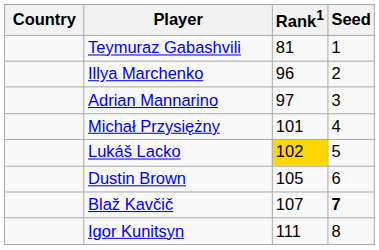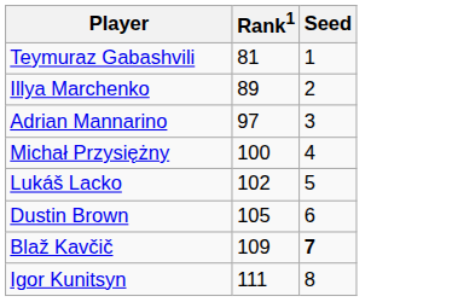- column: Country
Illya Marchenko | Rank1: 96 -> 89
Michał Przysiężny | Rank1: 101 -> 100
Lukáš Lacko | Rank1: gold background -> no background
Blaž Kavčič | Rank1: 107 -> 109
